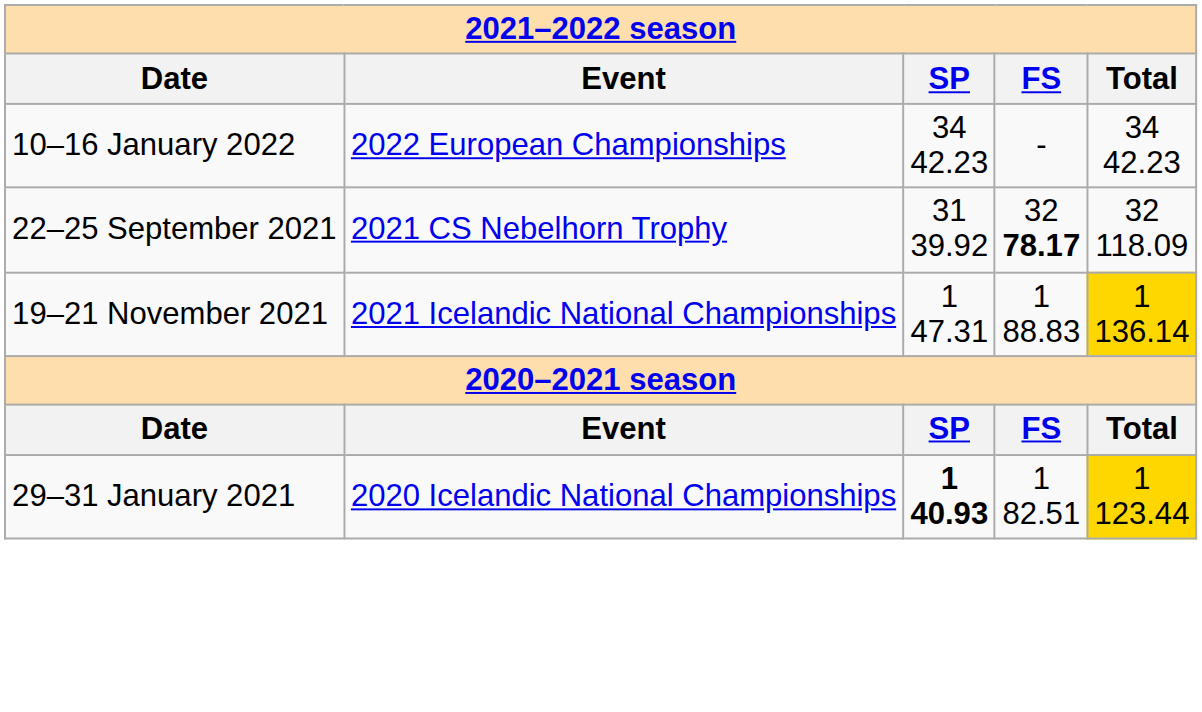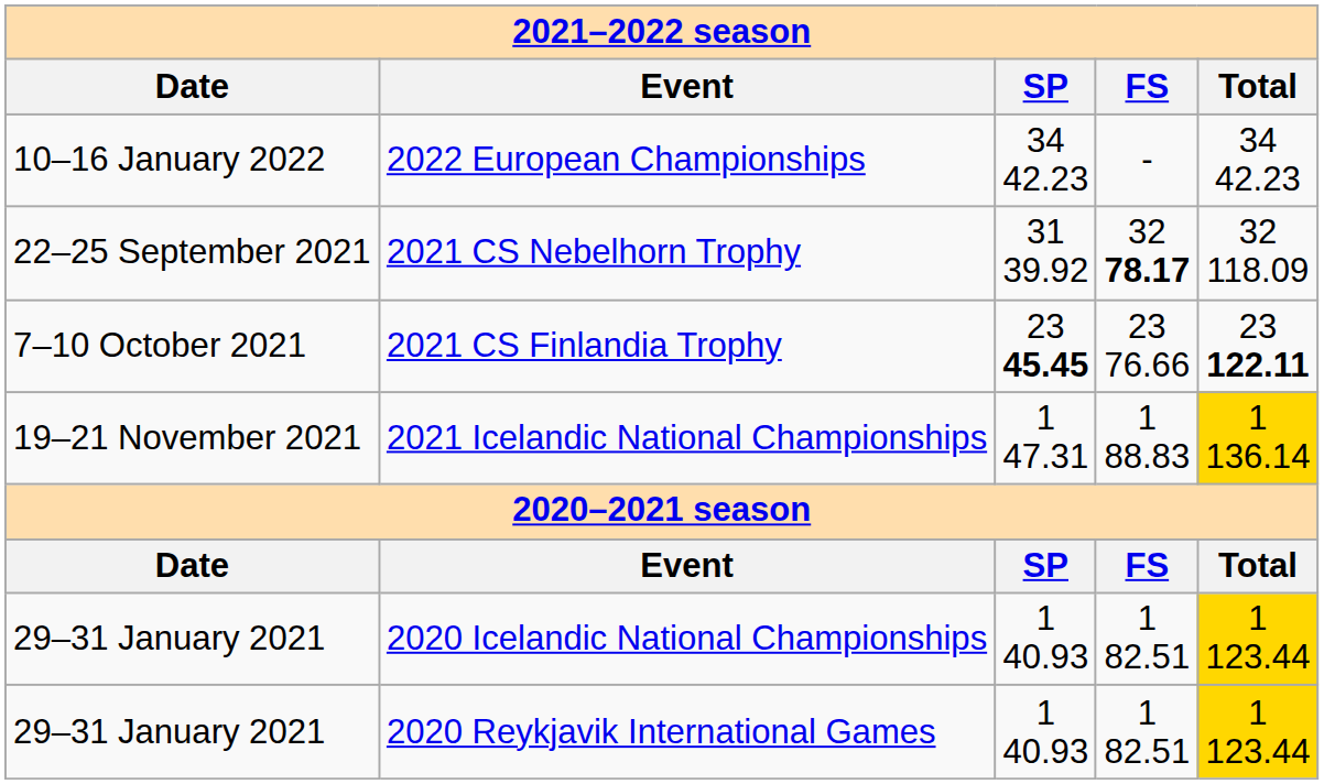+ row: 7–10 October 2021 | 2021 CS Finlandia Trophy | 23 45.45 | 23 76.66 | 23 122.11
2020 Icelandic National Championships | column 3: bold -> normal
+ row: 29–31 January 2021 | 2020 Reykjavik International Games | 1 40.93 | 1 82.51 | 1 123.44
